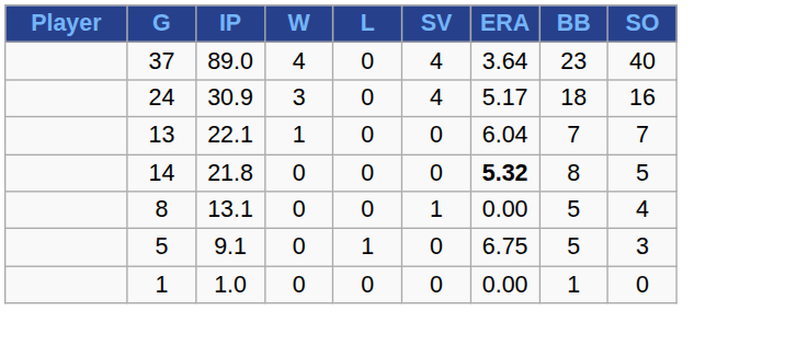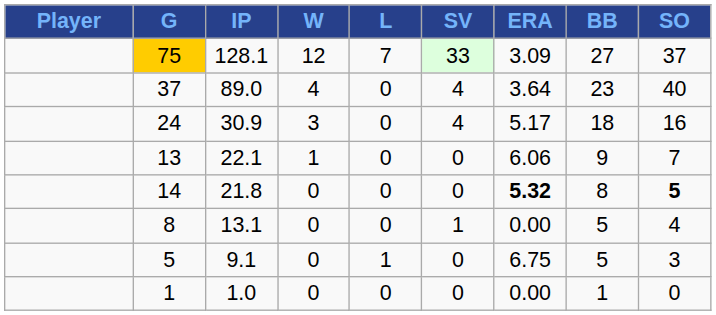+ row: 75 | 128.1 | 12 | 7 | 33 | 3.09 | 27 | 37
13 | ERA: 6.04 -> 6.06
13 | BB: 7 -> 9
14 | SO: normal -> bold
